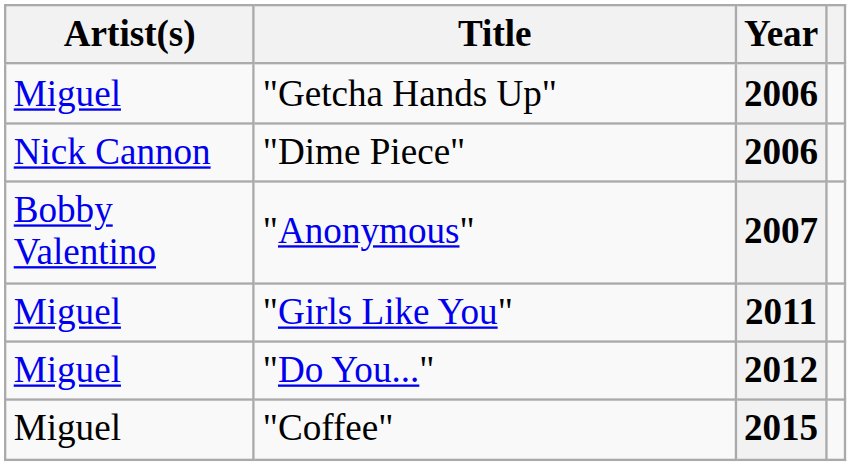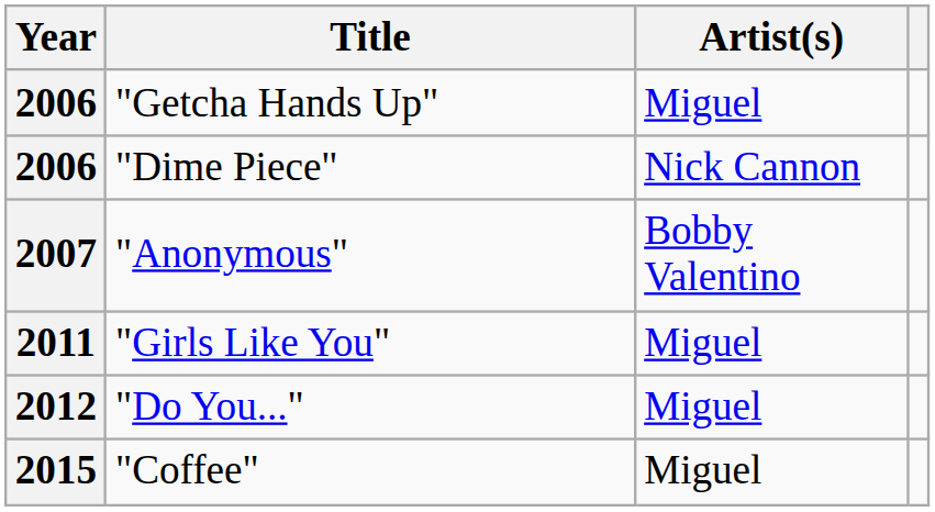columns swapped: Year <-> Artist(s)
